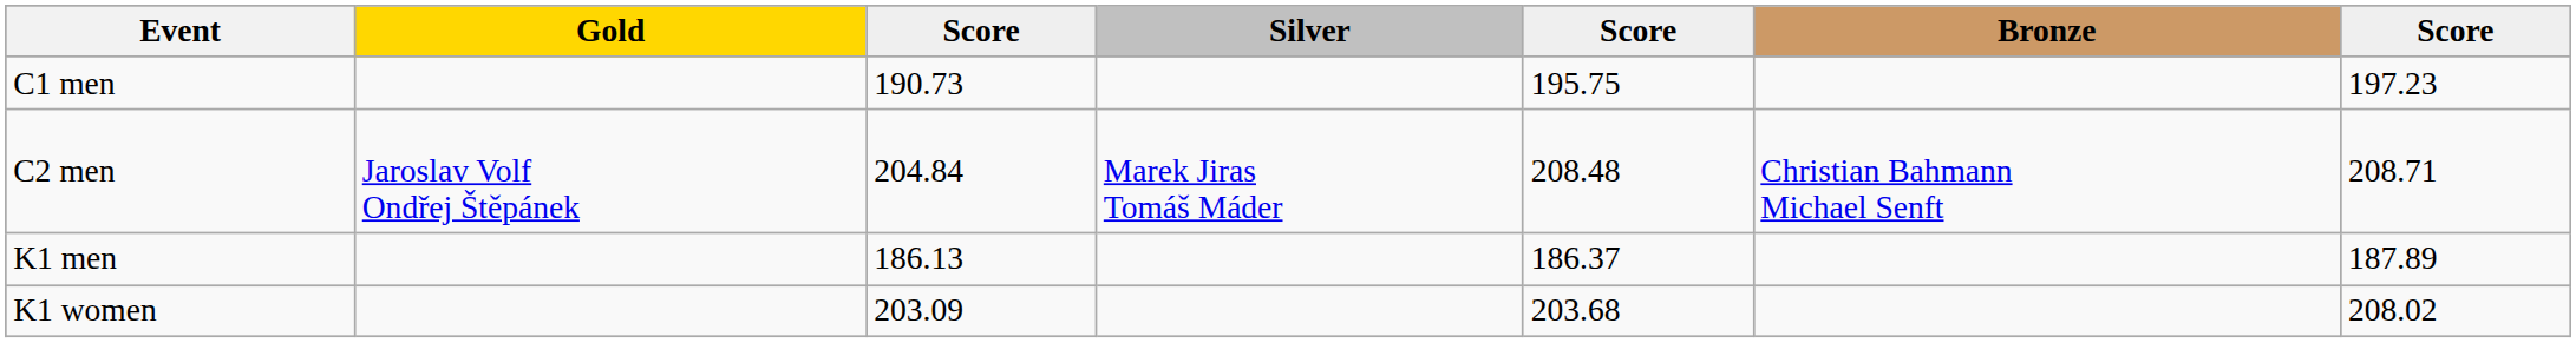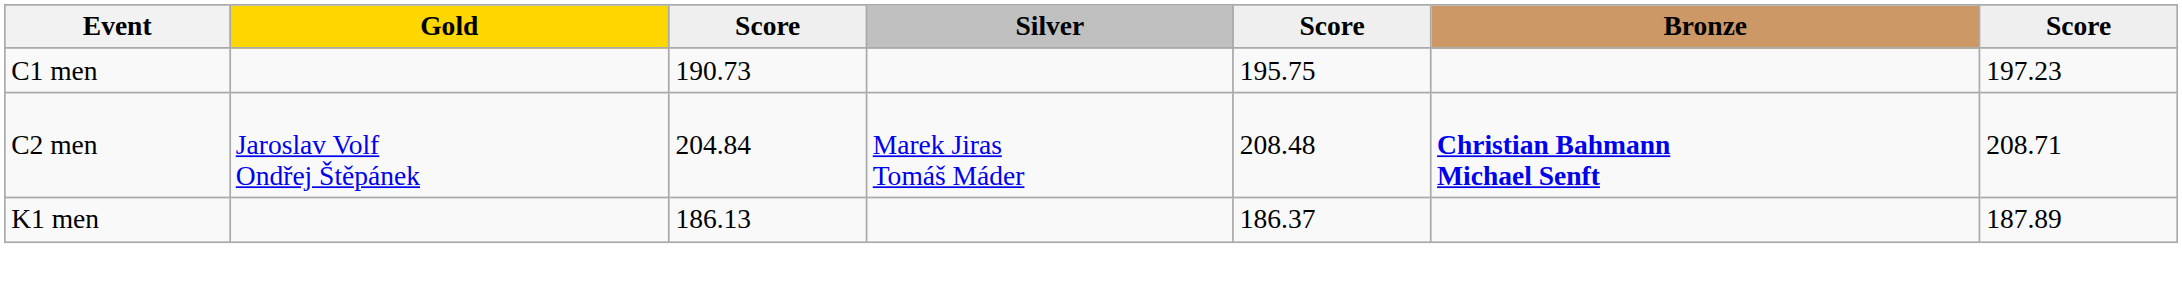C2 men | Bronze: normal -> bold
- row: K1 women | 203.09 | 203.68 | 208.02
